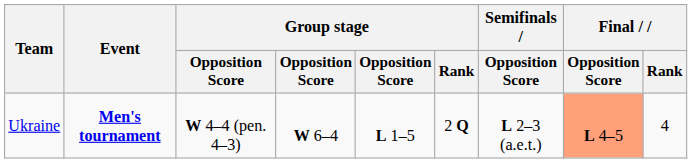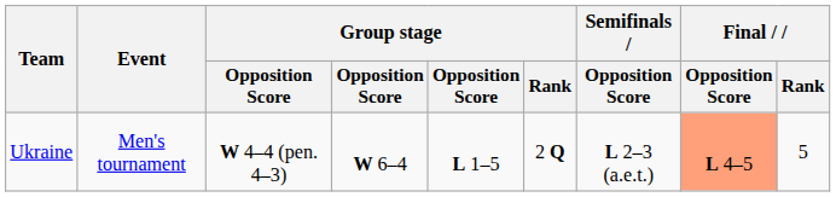Ukraine | Event: bold -> normal
Ukraine | Final / Rank: 4 -> 5
